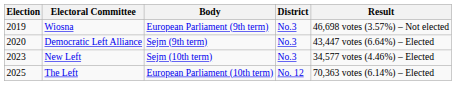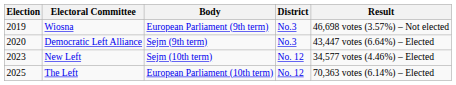New Left | District: No.3 -> No. 12
